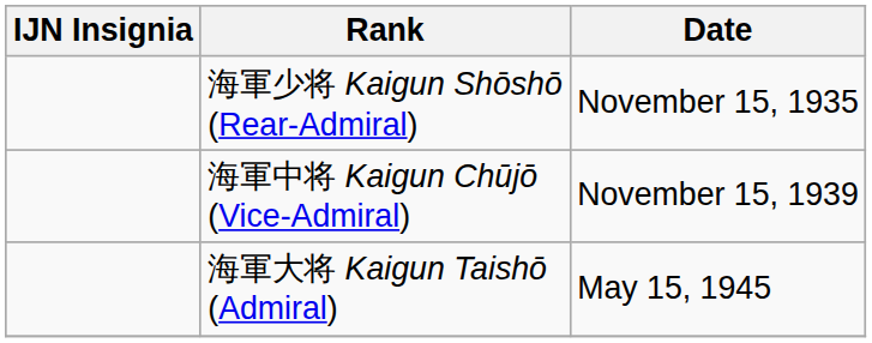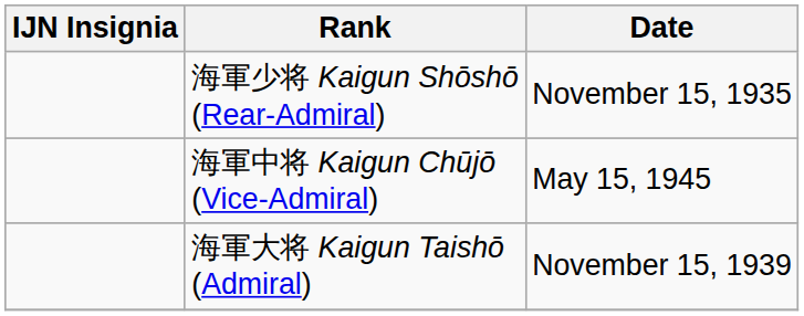海軍中将 Kaigun Chūjō (Vice-Admiral) | Date: November 15, 1939 -> May 15, 1945
海軍大将 Kaigun Taishō (Admiral) | Date: May 15, 1945 -> November 15, 1939
